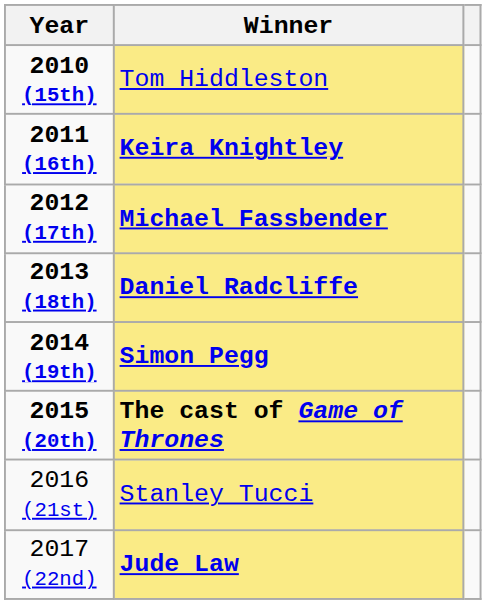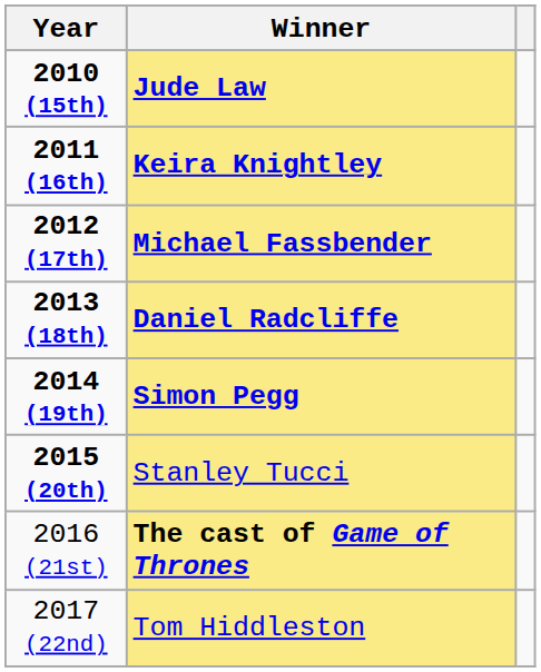2010 (15th) | Winner: Tom Hiddleston -> Jude Law
2015 (20th) | Winner: The cast of Game of Thrones -> Stanley Tucci
2016 (21st) | Winner: Stanley Tucci -> The cast of Game of Thrones
2017 (22nd) | Winner: Jude Law -> Tom Hiddleston
